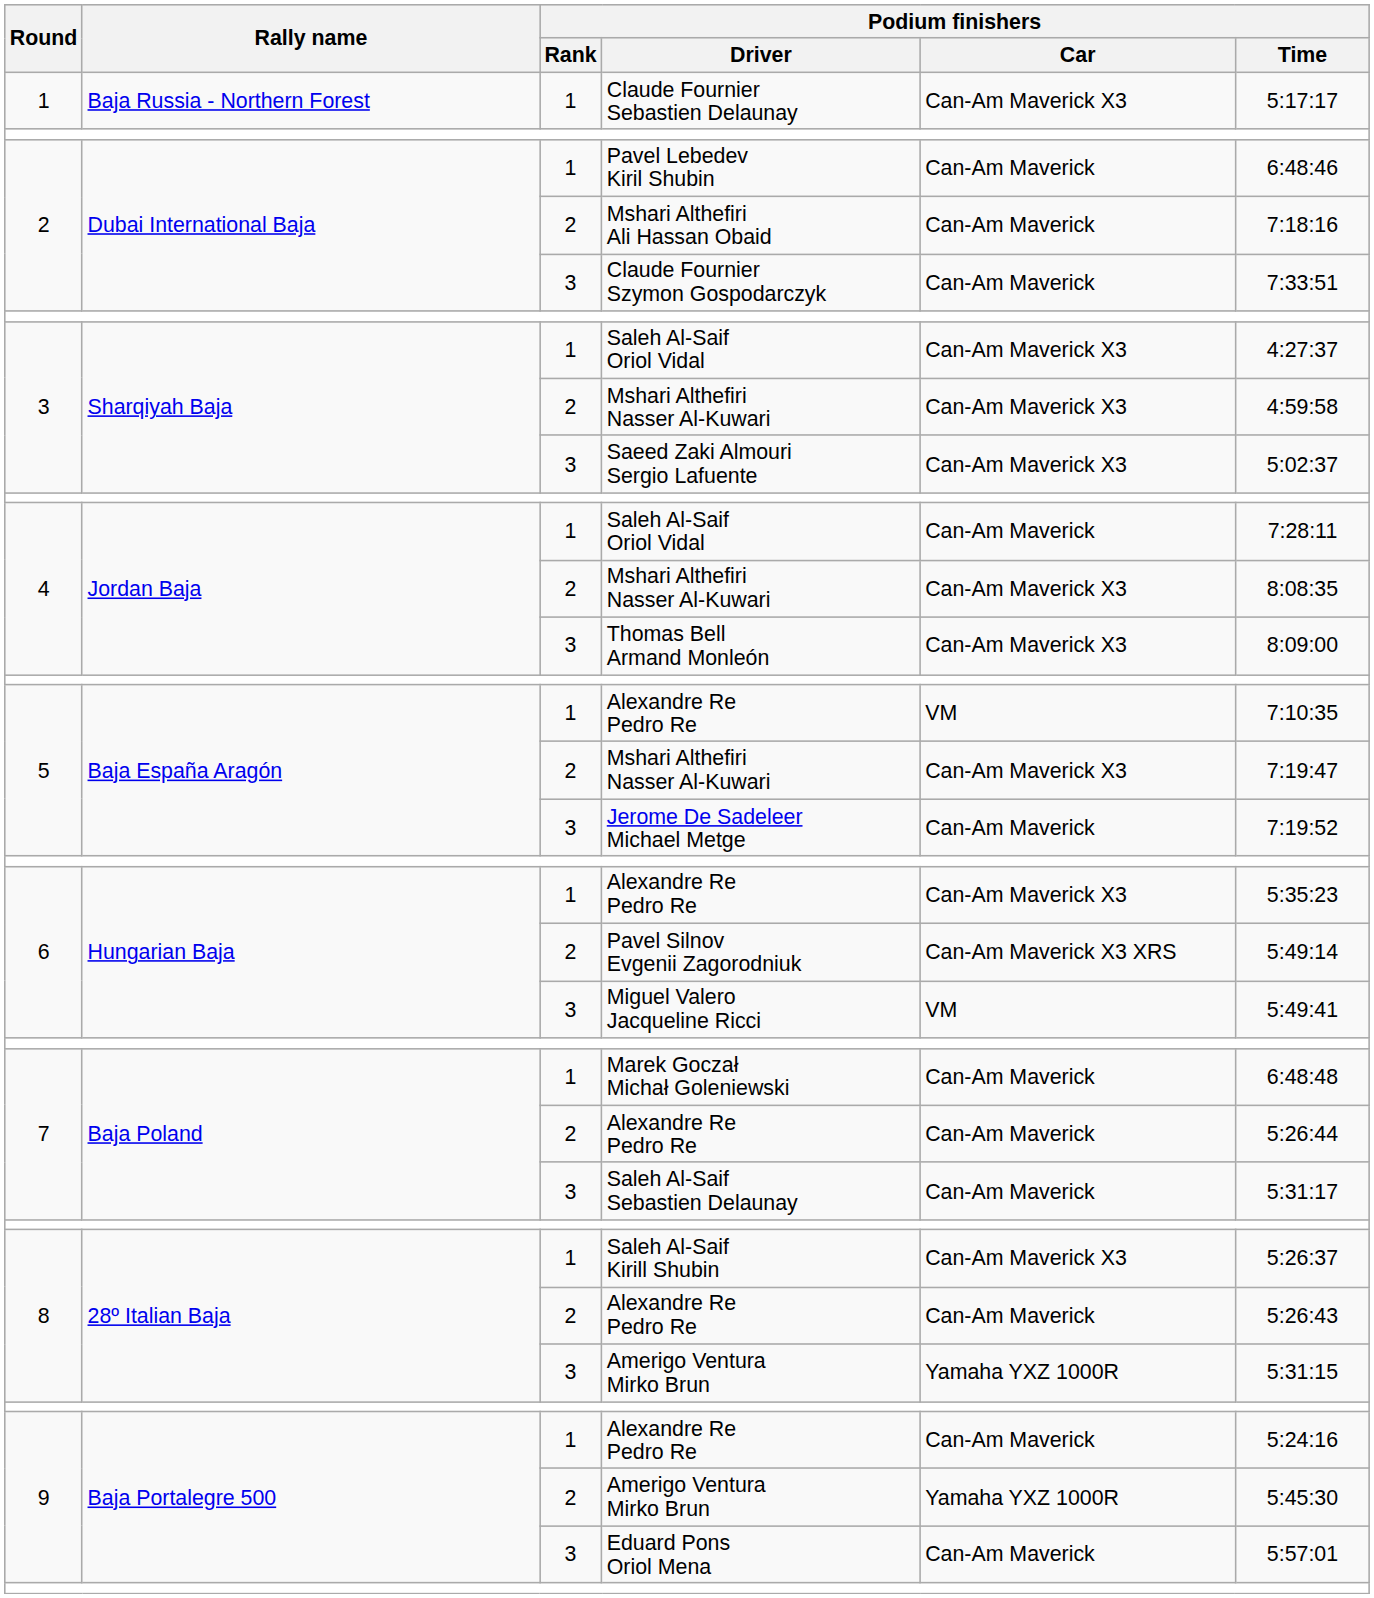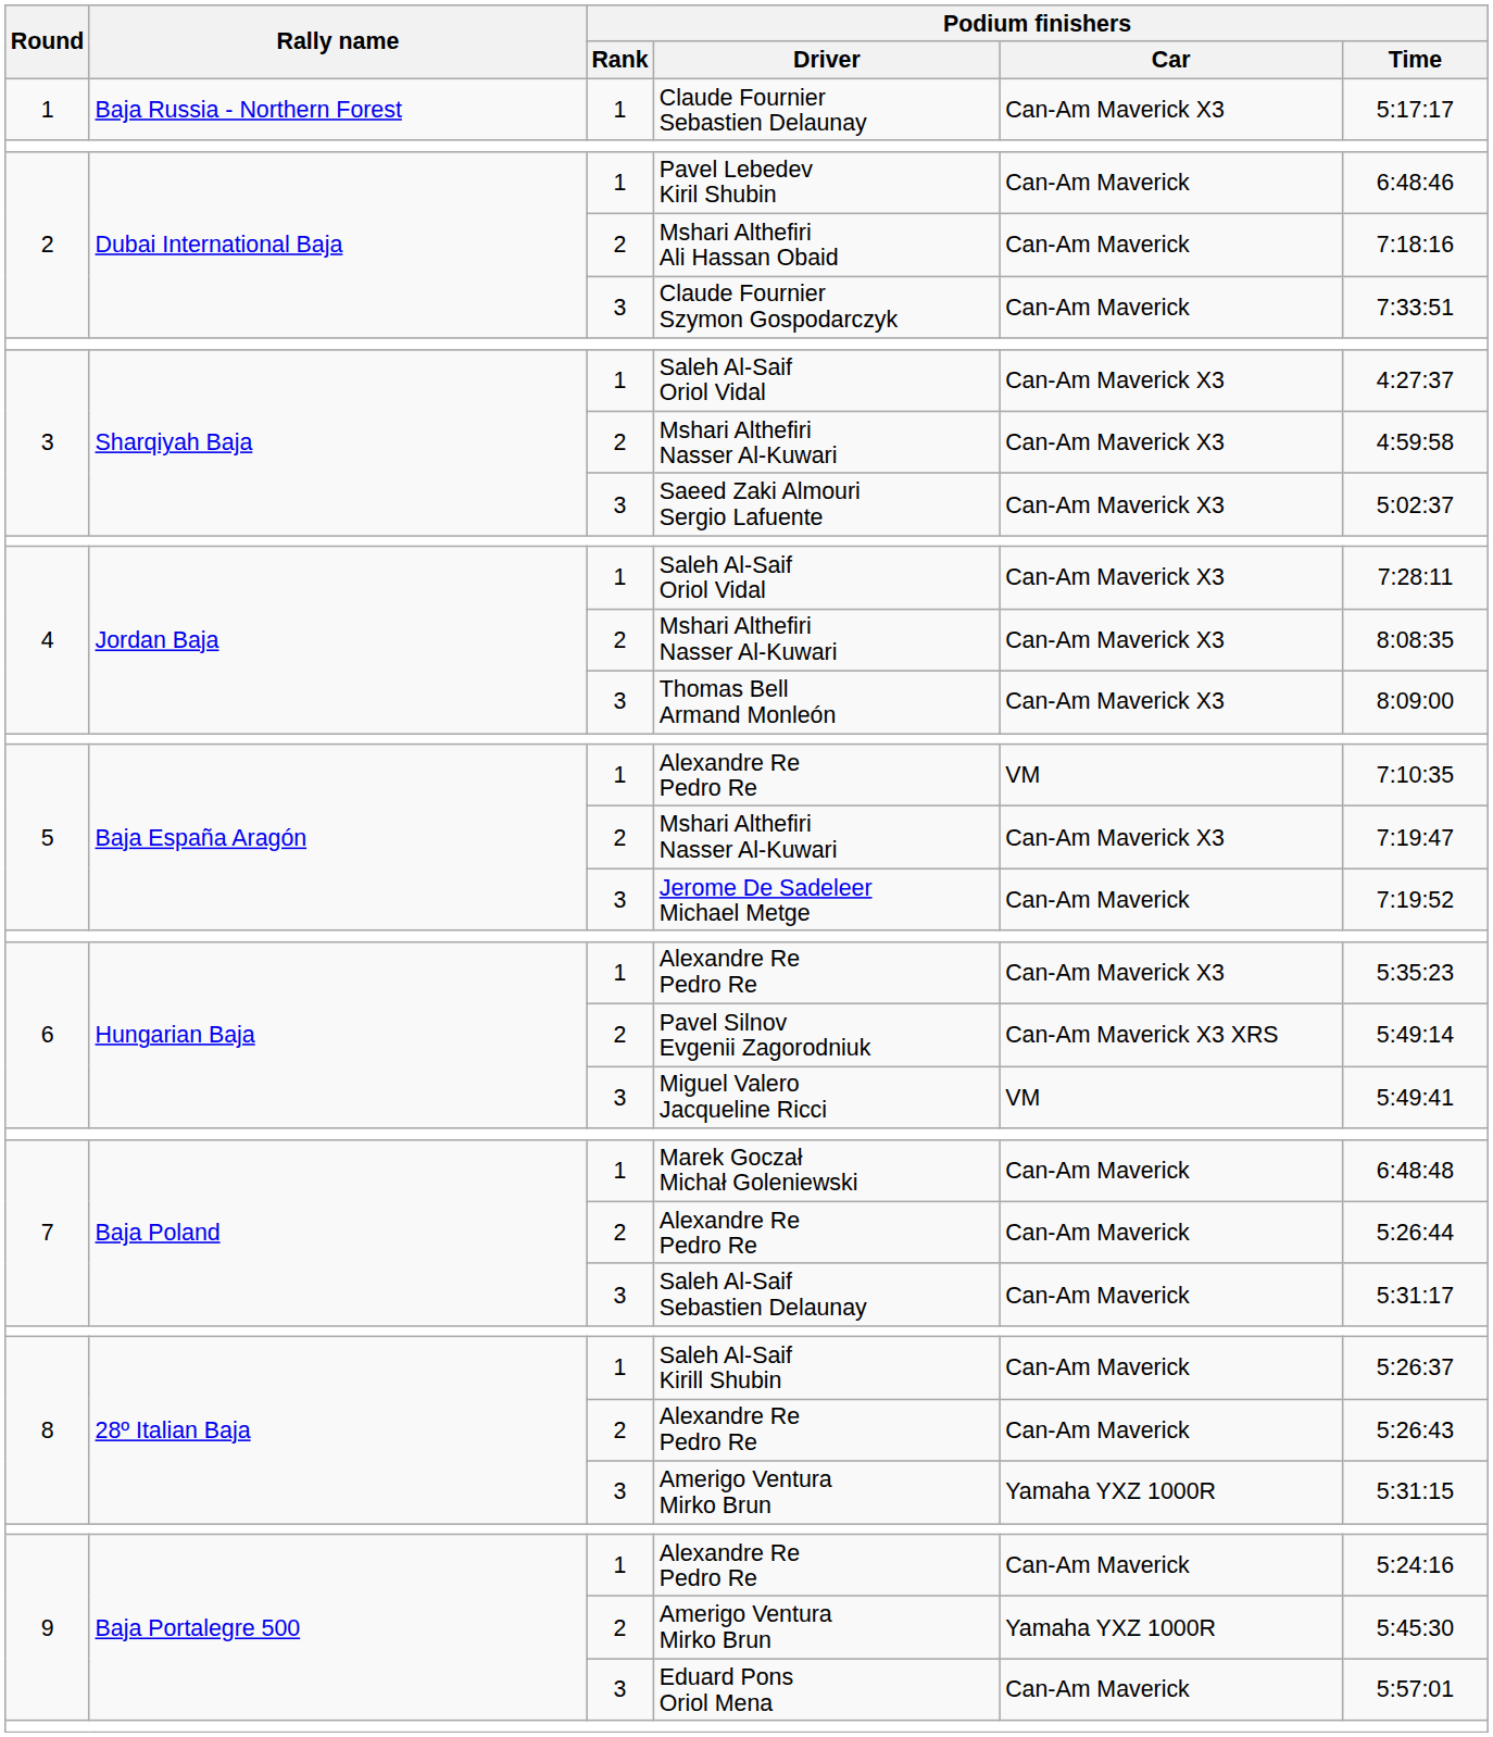4 / Saleh Al-Saif Oriol Vidal | Podium finishers / Car: Can-Am Maverick -> Can-Am Maverick X3
Saleh Al-Saif Kirill Shubin | Podium finishers / Car: Can-Am Maverick X3 -> Can-Am Maverick
